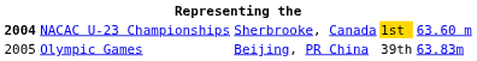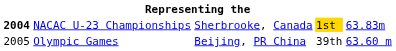NACAC U-23 Championships | column 5: 63.60 m -> 63.83m
Olympic Games | column 5: 63.83m -> 63.60 m
